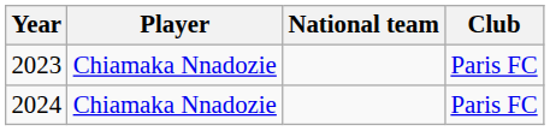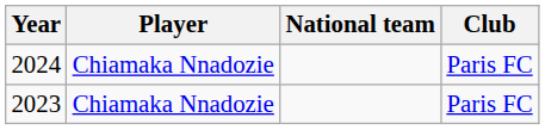rows swapped: 2024 <-> 2023
